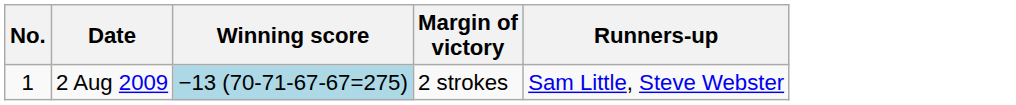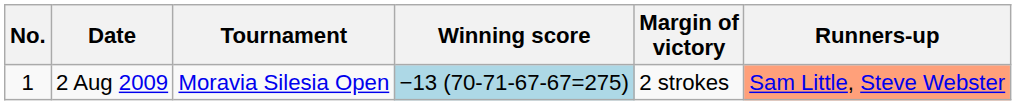+ column: Tournament | Moravia Silesia Open
2 Aug 2009 | Runners-up: no background -> lightsalmon background
